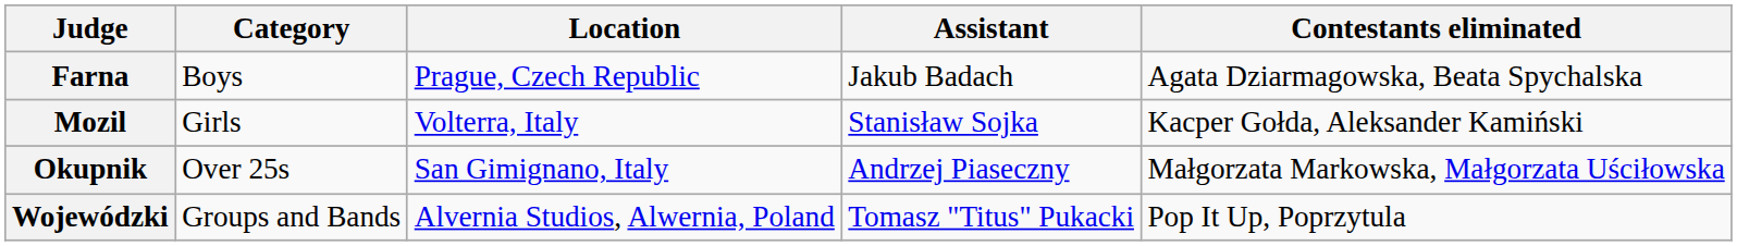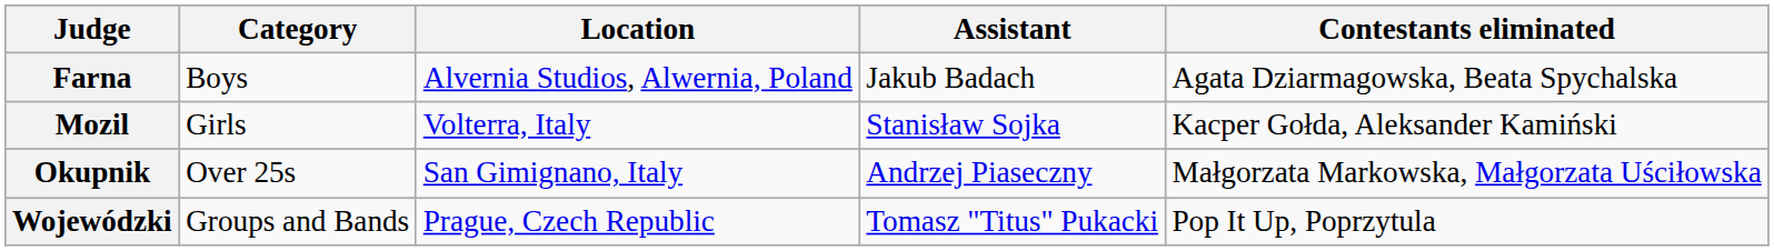Farna | Location: Prague, Czech Republic -> Alvernia Studios, Alwernia, Poland
Wojewódzki | Location: Alvernia Studios, Alwernia, Poland -> Prague, Czech Republic
